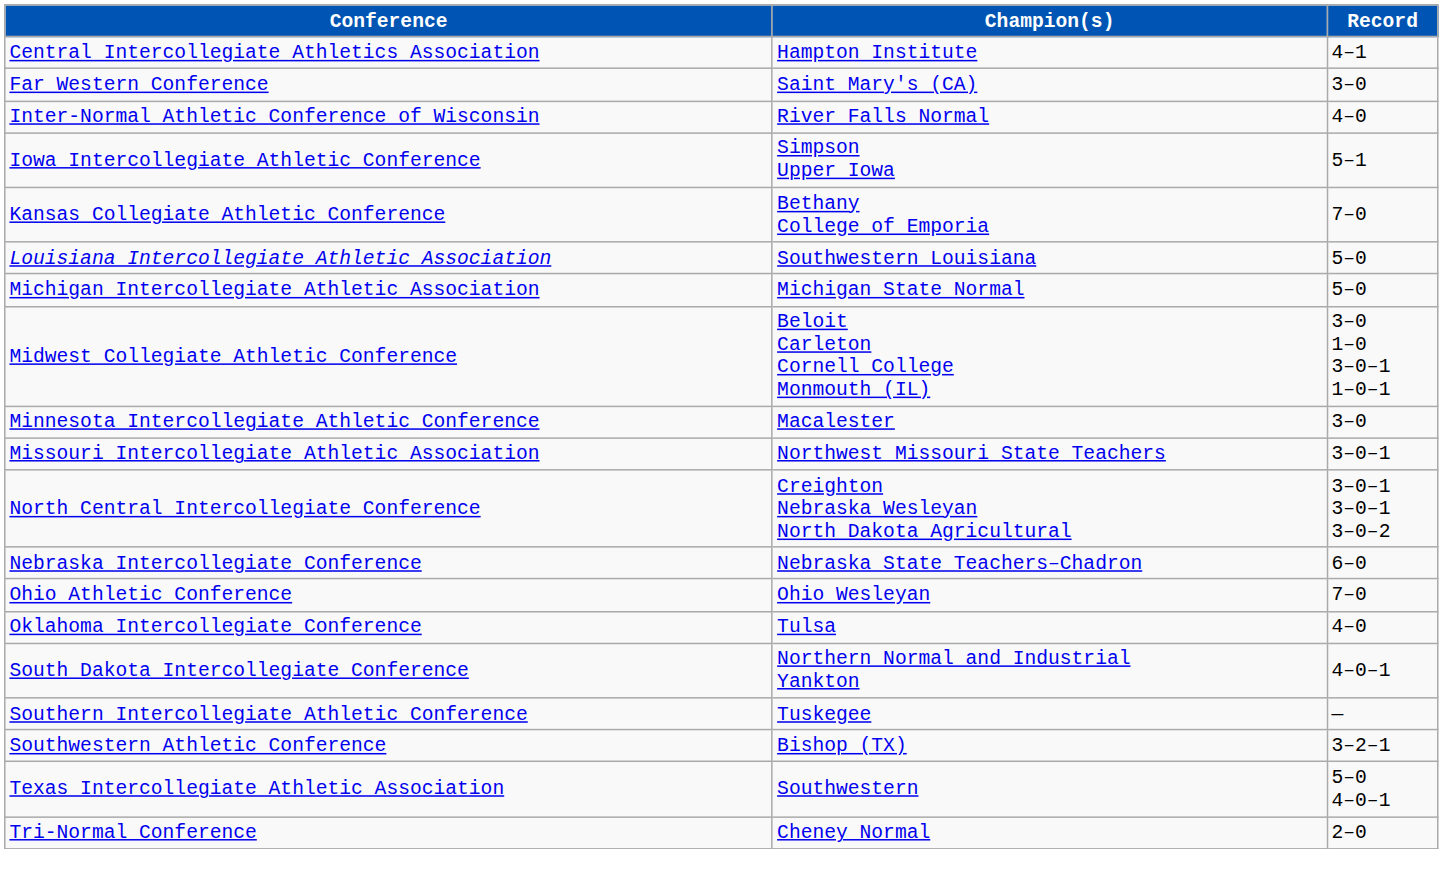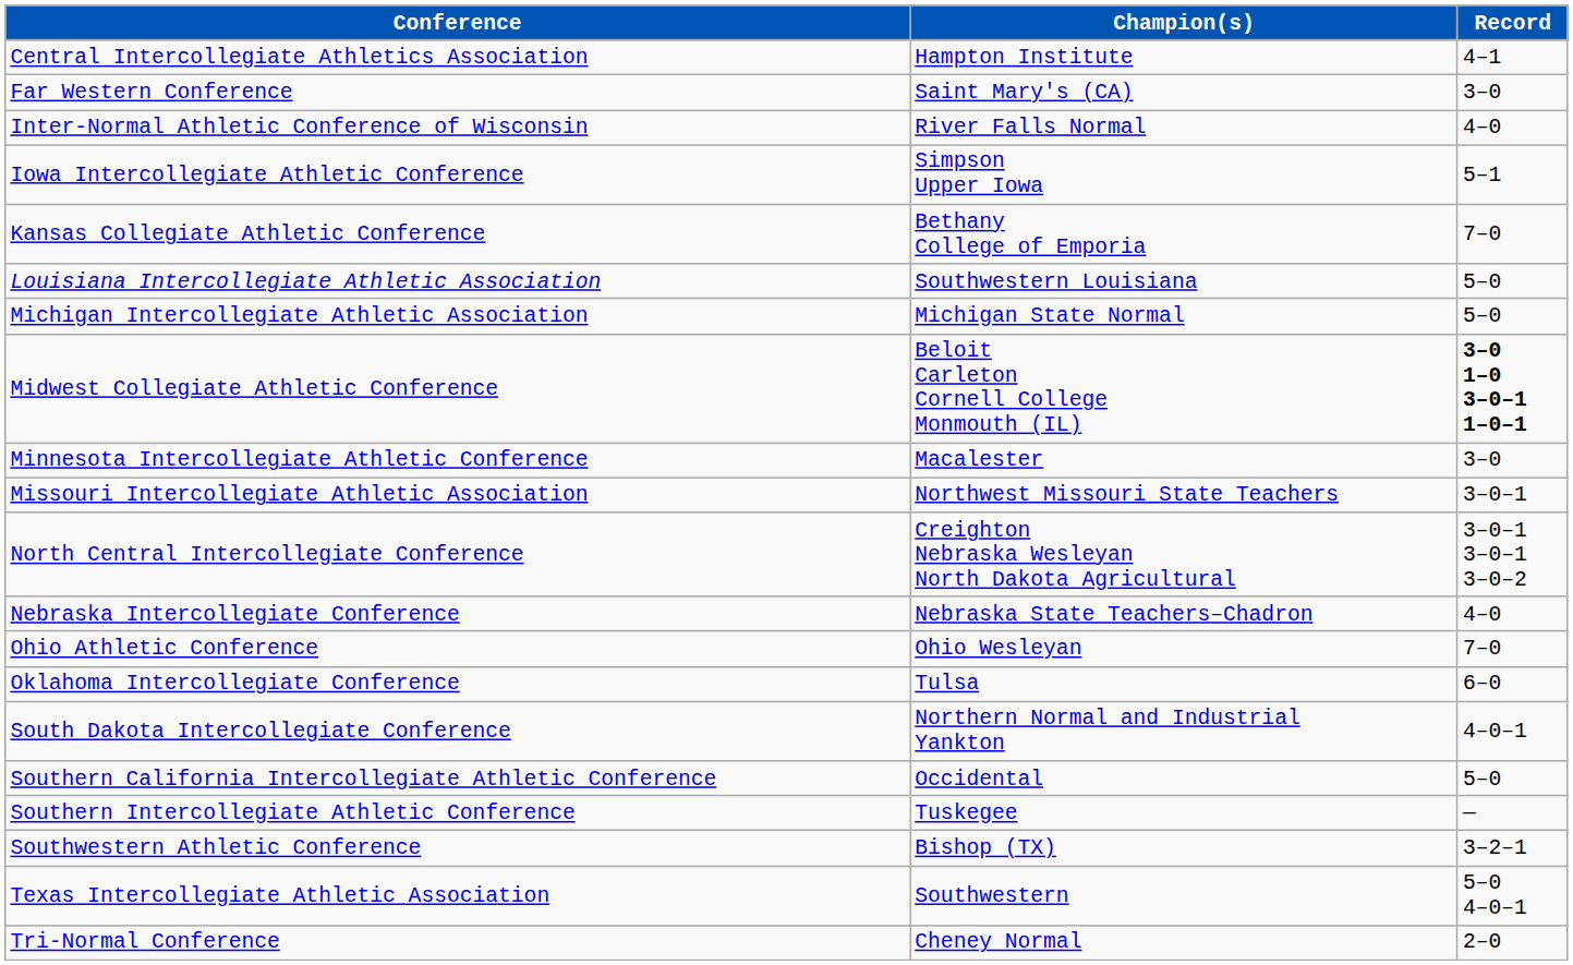Midwest Collegiate Athletic Conference | Record: normal -> bold
Nebraska Intercollegiate Conference | Record: 6–0 -> 4–0
Oklahoma Intercollegiate Conference | Record: 4–0 -> 6–0
+ row: Southern California Intercollegiate Athletic Conference | Occidental | 5–0
